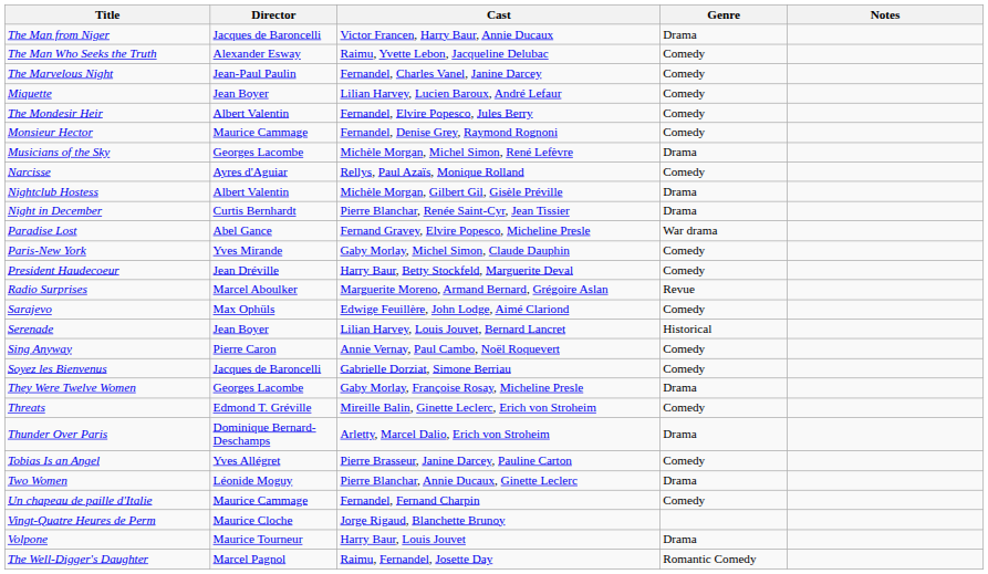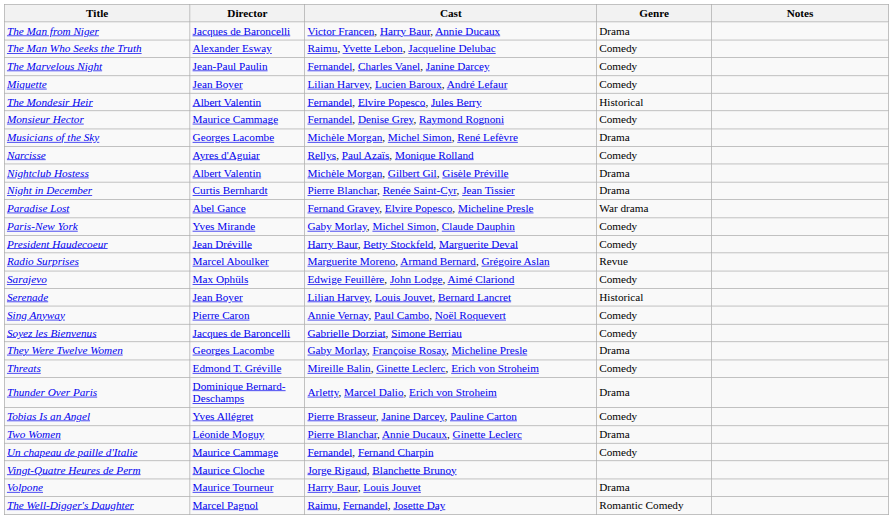The Mondesir Heir | Genre: Comedy -> Historical
